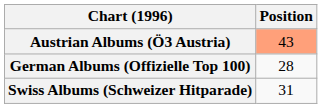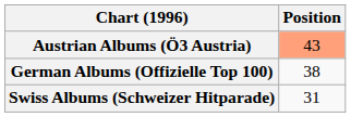German Albums (Offizielle Top 100) | Position: 28 -> 38
